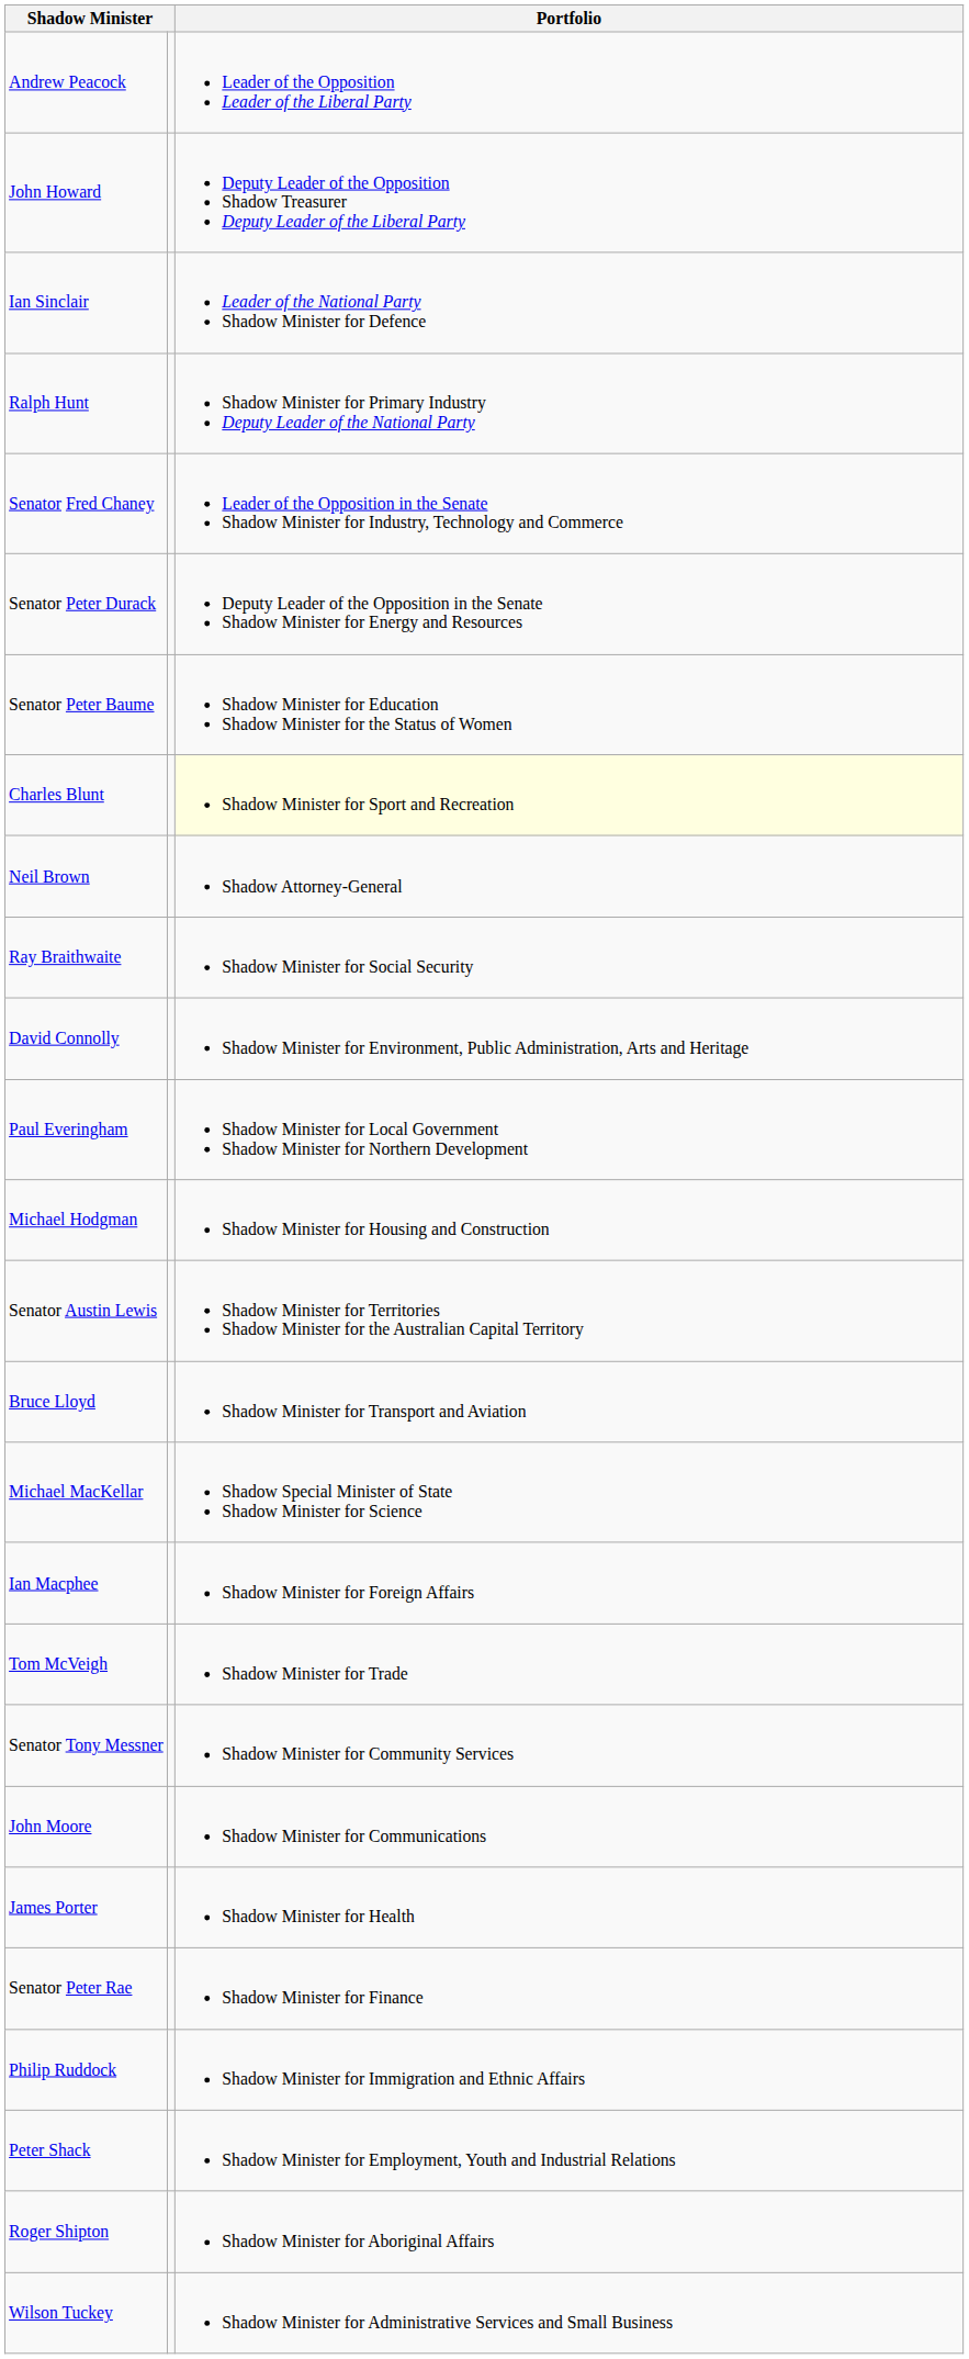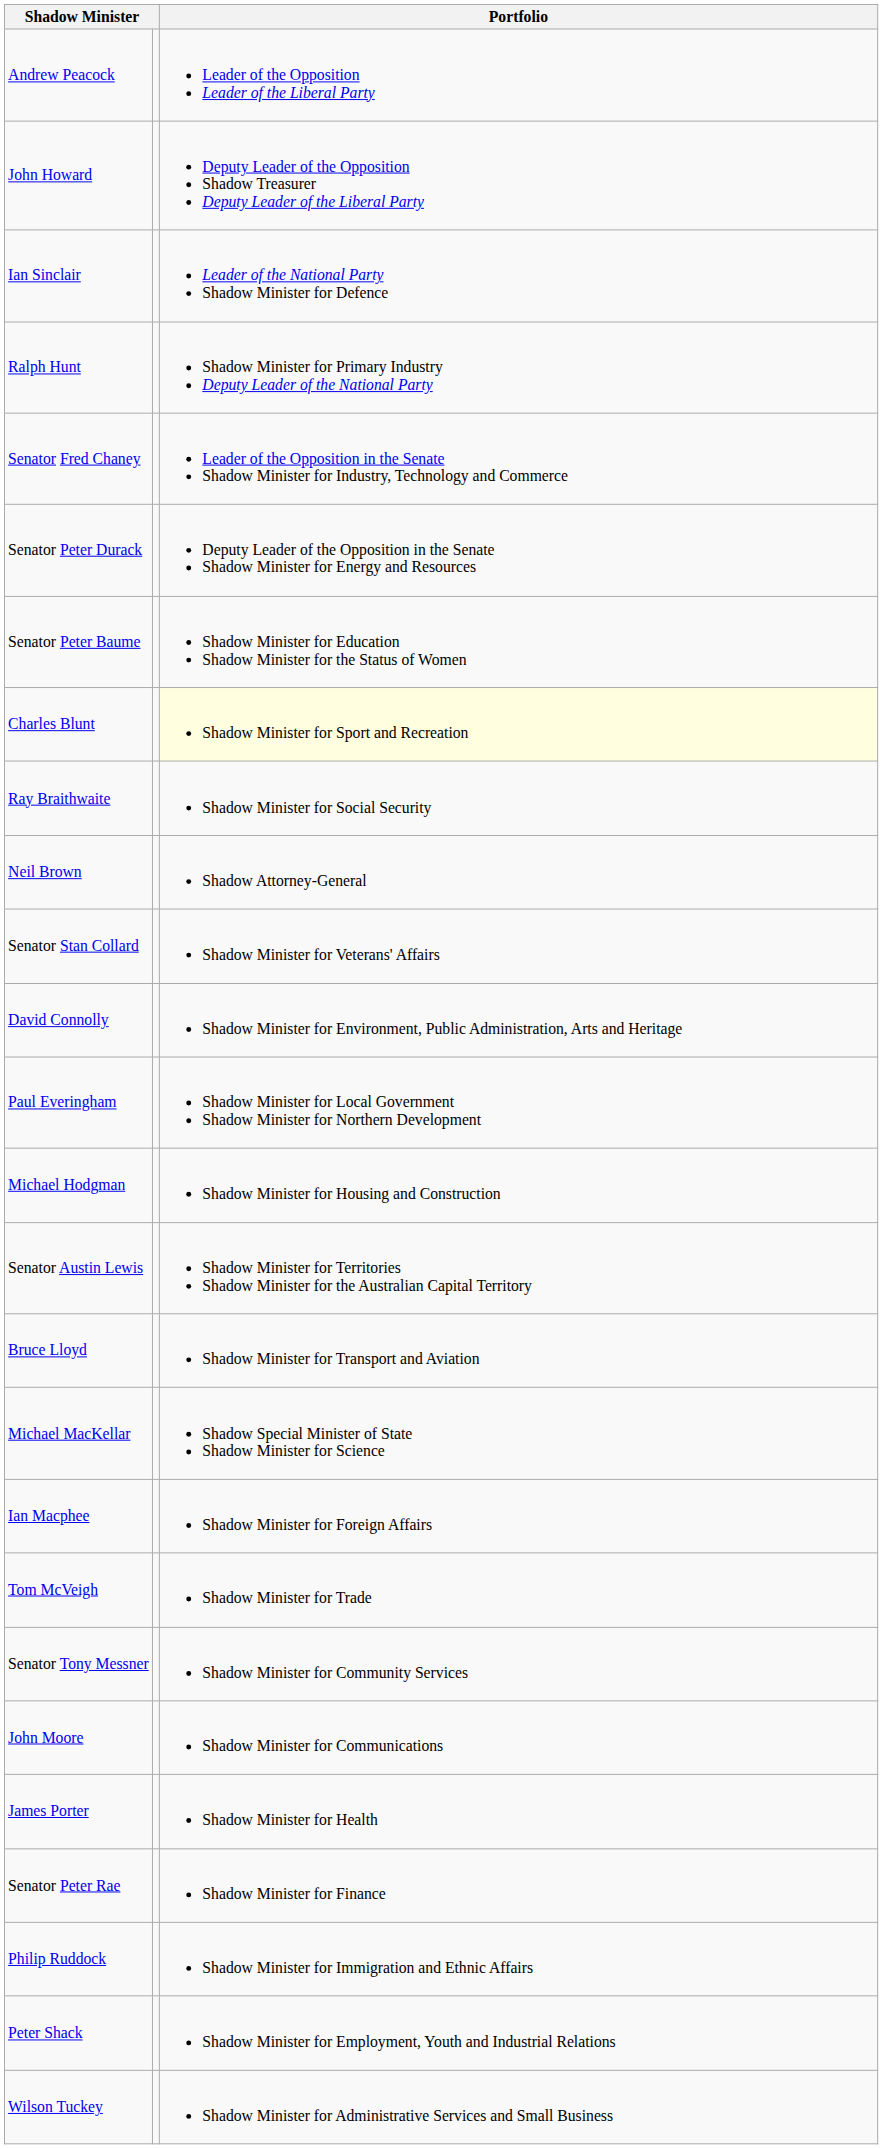rows swapped: Ray Braithwaite <-> Neil Brown
+ row: Senator Stan Collard | Shadow Minister for Veterans' Affairs
- row: Roger Shipton | Shadow Minister for Aboriginal Affairs
